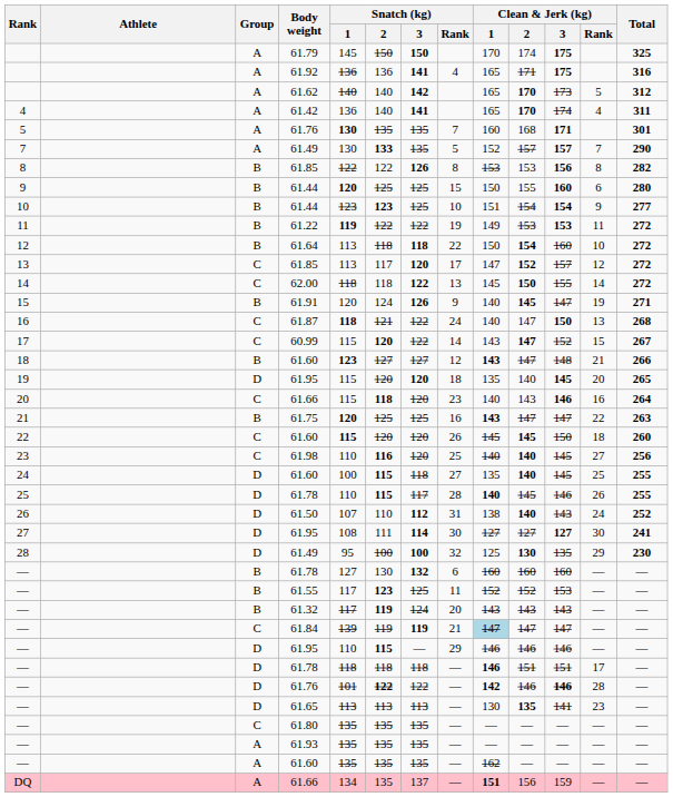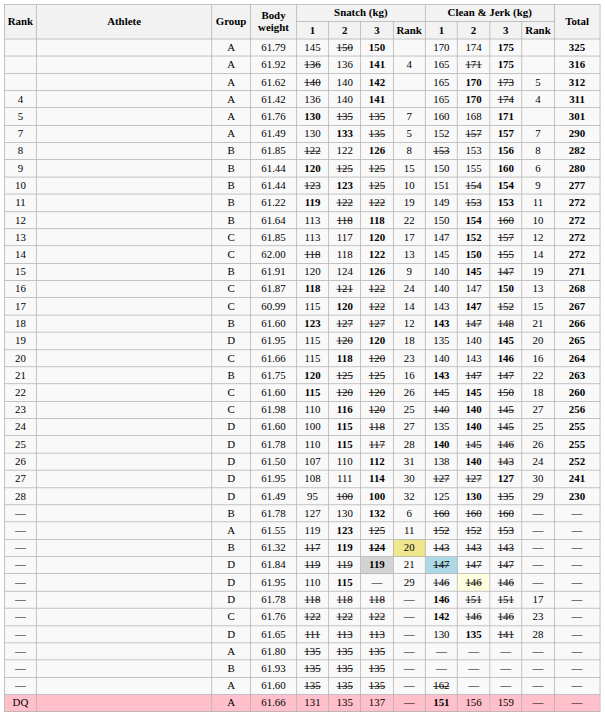— / 61.55 | Group: B -> A
— / 61.55 | Snatch (kg) / 1: 117 -> 119
— / 61.32 | Snatch (kg) / 3: normal -> bold
— / 61.32 | Snatch (kg) / Rank: no background -> khaki background
— / 61.84 | Group: C -> D
— / 61.84 | Snatch (kg) / 1: 139 -> 119
— / 61.84 | Snatch (kg) / 3: no background -> lightgrey background
— / 61.95 | Clean & Jerk (kg) / 2: no background -> lightyellow background
— / 61.76 | Group: D -> C
— / 61.76 | Snatch (kg) / 1: 101 -> 122
— / 61.76 | Snatch (kg) / 2: bold -> normal
— / 61.76 | Clean & Jerk (kg) / 3: bold -> normal
— / 61.76 | Clean & Jerk (kg) / Rank: 28 -> 23
— / 61.65 | Snatch (kg) / 1: 113 -> 111
— / 61.65 | Clean & Jerk (kg) / Rank: 23 -> 28
— / 61.80 | Group: C -> A
— / 61.93 | Group: A -> B
DQ | Snatch (kg) / 1: 134 -> 131
